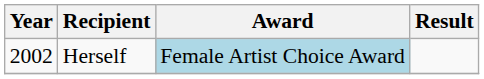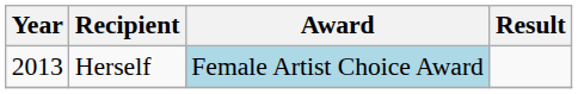Herself | Year: 2002 -> 2013
